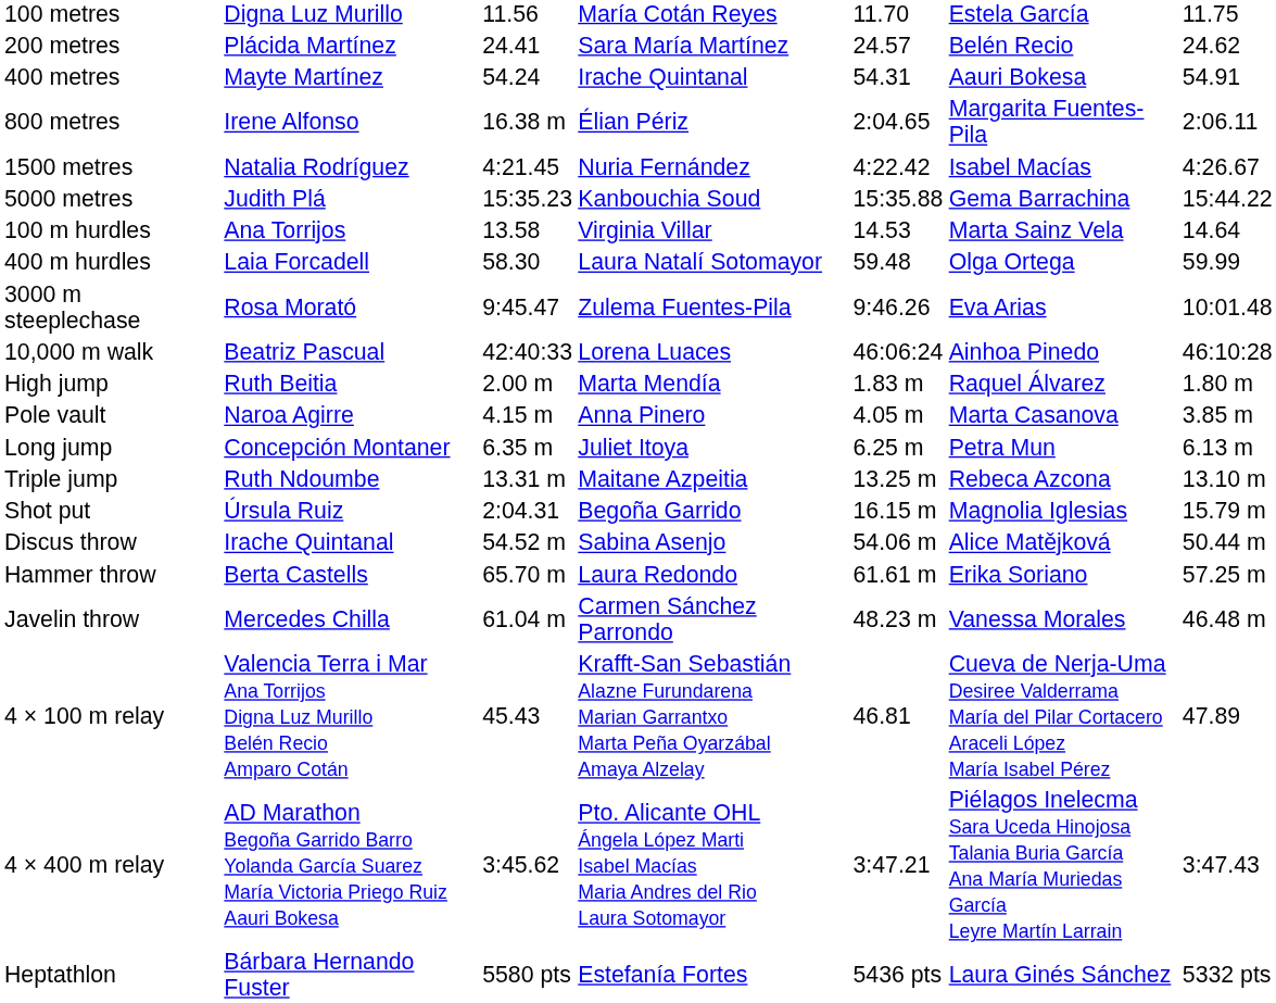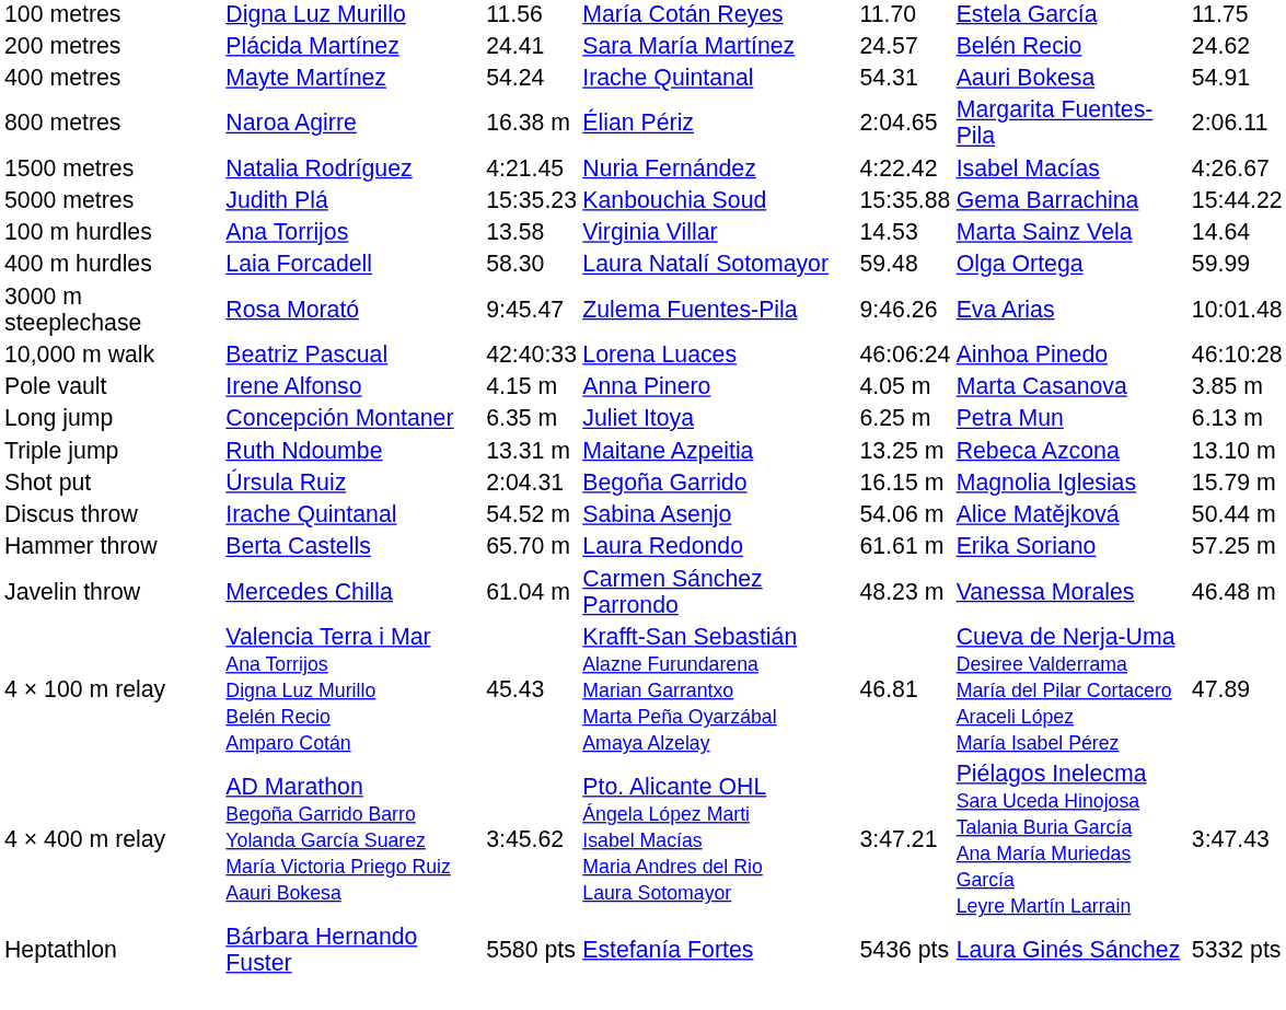800 metres | column 2: Irene Alfonso -> Naroa Agirre
- row: High jump | Ruth Beitia | 2.00 m | Marta Mendía | 1.83 m | Raquel Álvarez | 1.80 m
Pole vault | column 2: Naroa Agirre -> Irene Alfonso
